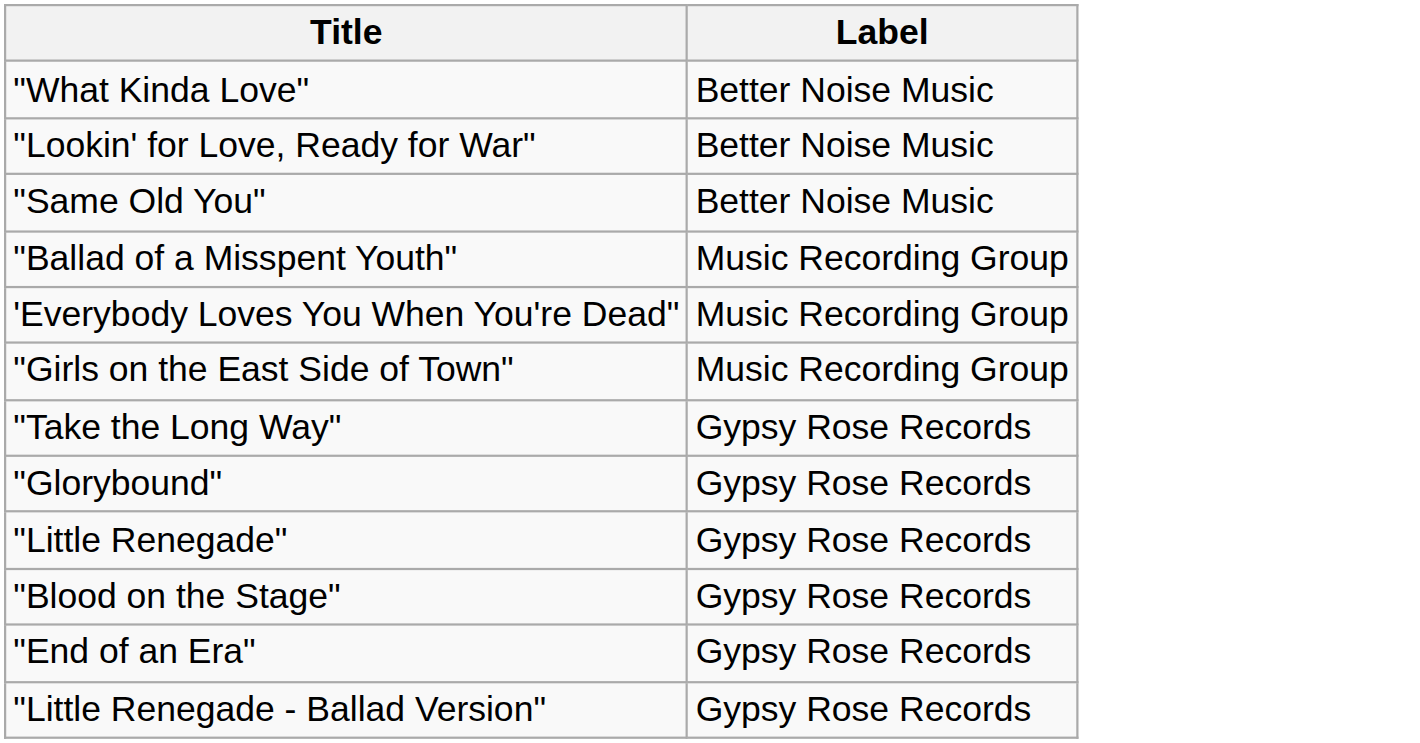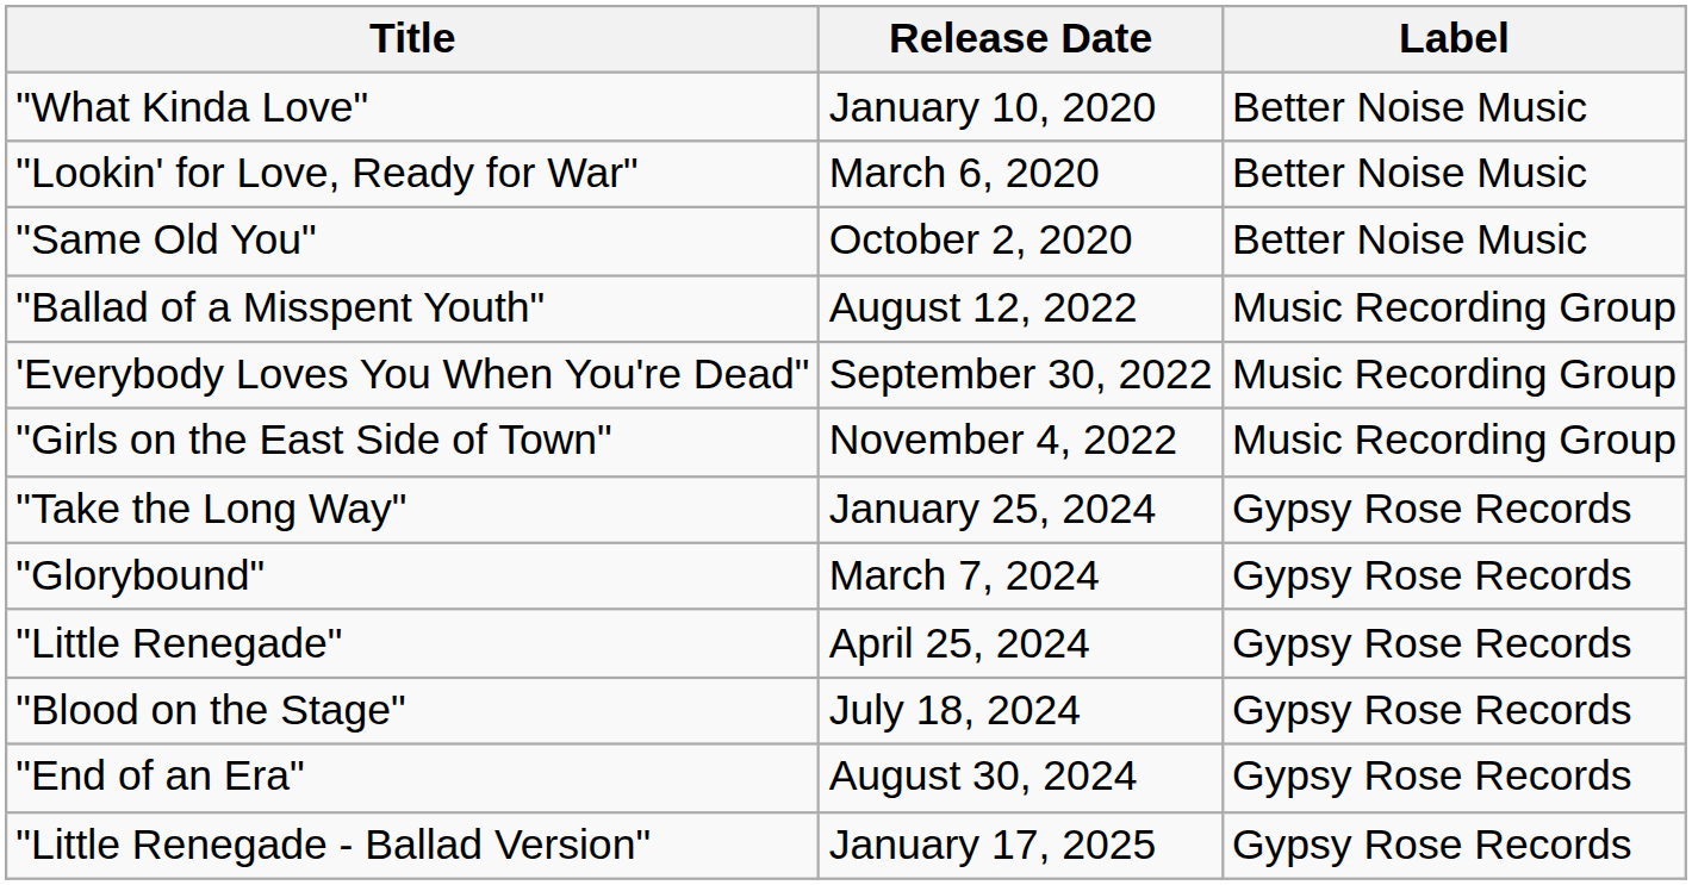+ column: Release Date | January 10, 2020 | March 6, 2020 | October 2, 2020 | August 12, 2022 | September 30, 2022 | November 4, 2022 | January 25, 2024 | March 7, 2024 | April 25, 2024 | July 18, 2024 | August 30, 2024 | January 17, 2025
